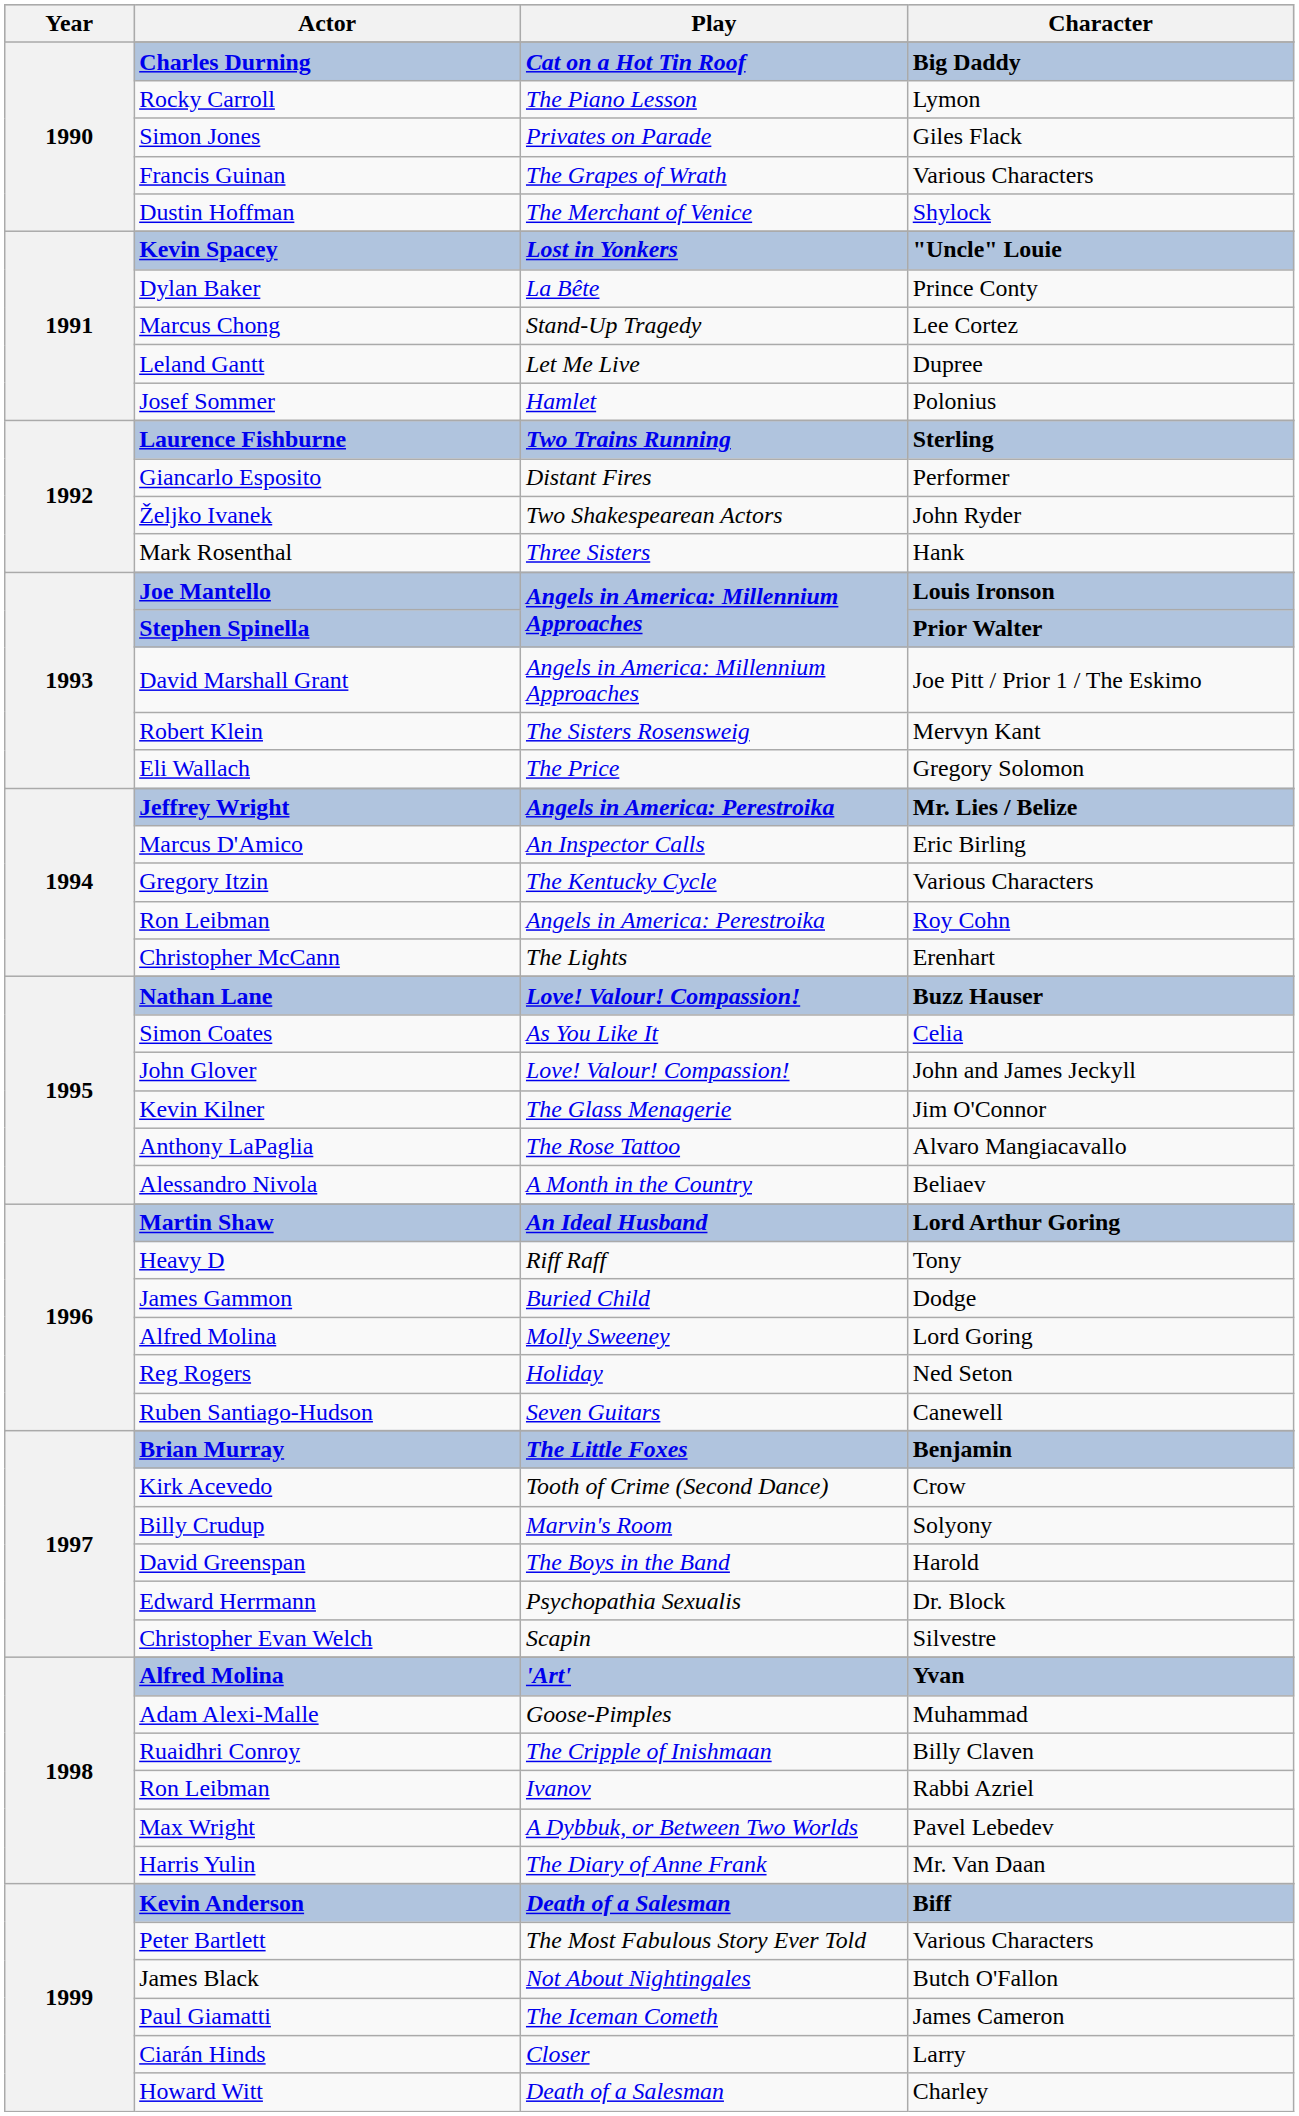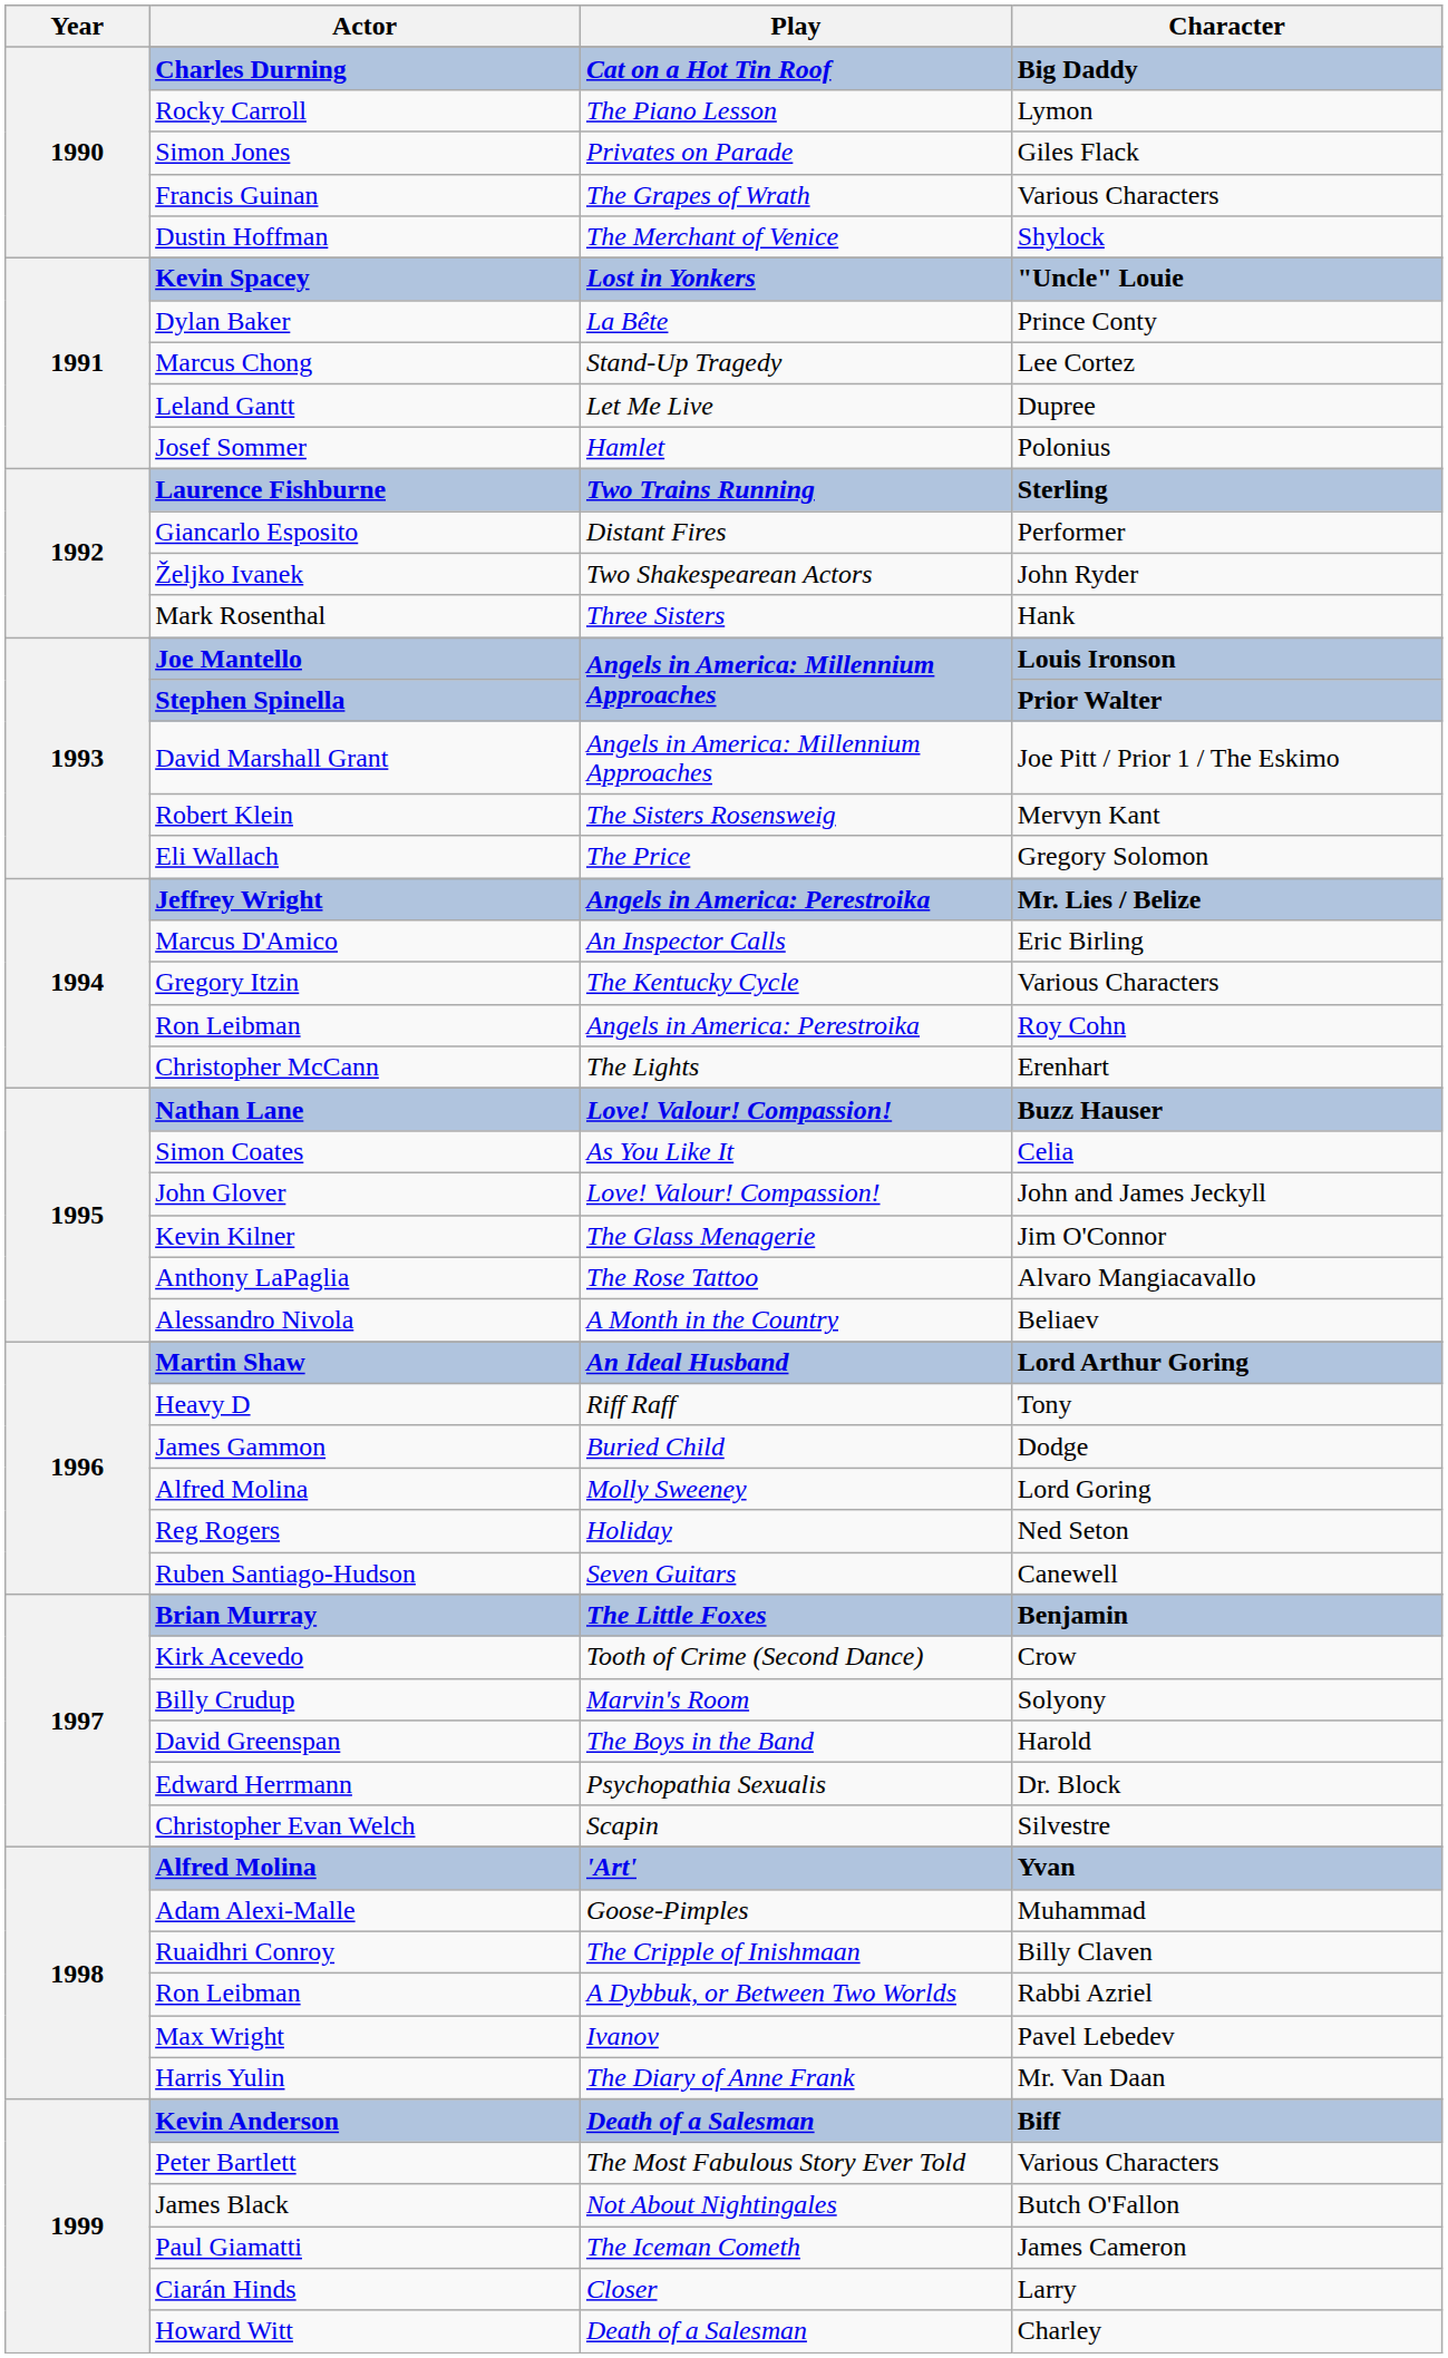Ron Leibman / Rabbi Azriel | Play: Ivanov -> A Dybbuk, or Between Two Worlds
Max Wright | Play: A Dybbuk, or Between Two Worlds -> Ivanov
